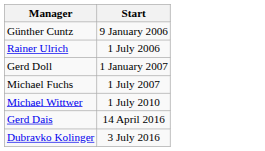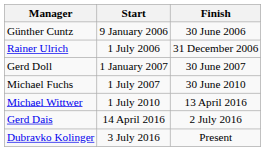+ column: Finish | 30 June 2006 | 31 December 2006 | 30 June 2007 | 30 June 2010 | 13 April 2016 | 2 July 2016 | Present
